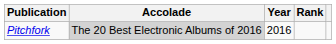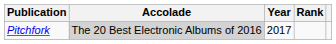Pitchfork | Year: 2016 -> 2017
